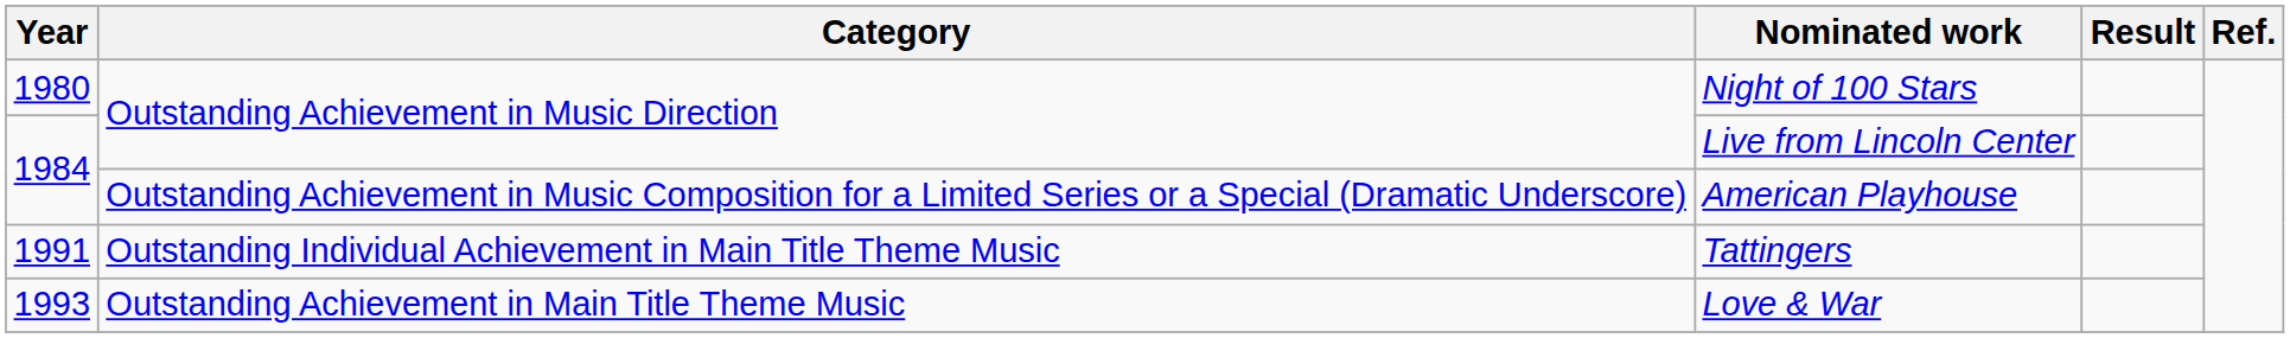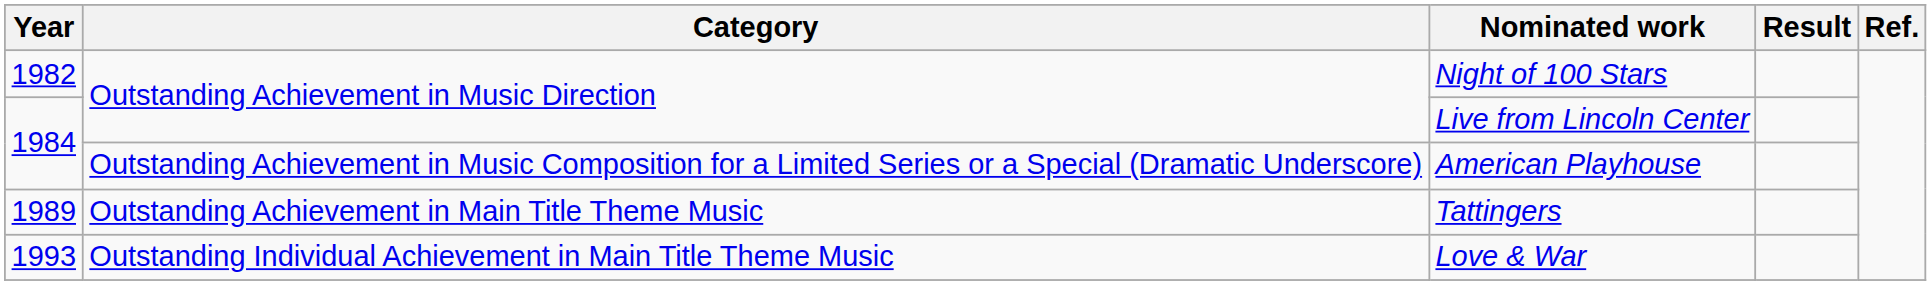Night of 100 Stars | Year: 1980 -> 1982
Tattingers | Year: 1991 -> 1989
Tattingers | Category: Outstanding Individual Achievement in Main Title Theme Music -> Outstanding Achievement in Main Title Theme Music
Love & War | Category: Outstanding Achievement in Main Title Theme Music -> Outstanding Individual Achievement in Main Title Theme Music
